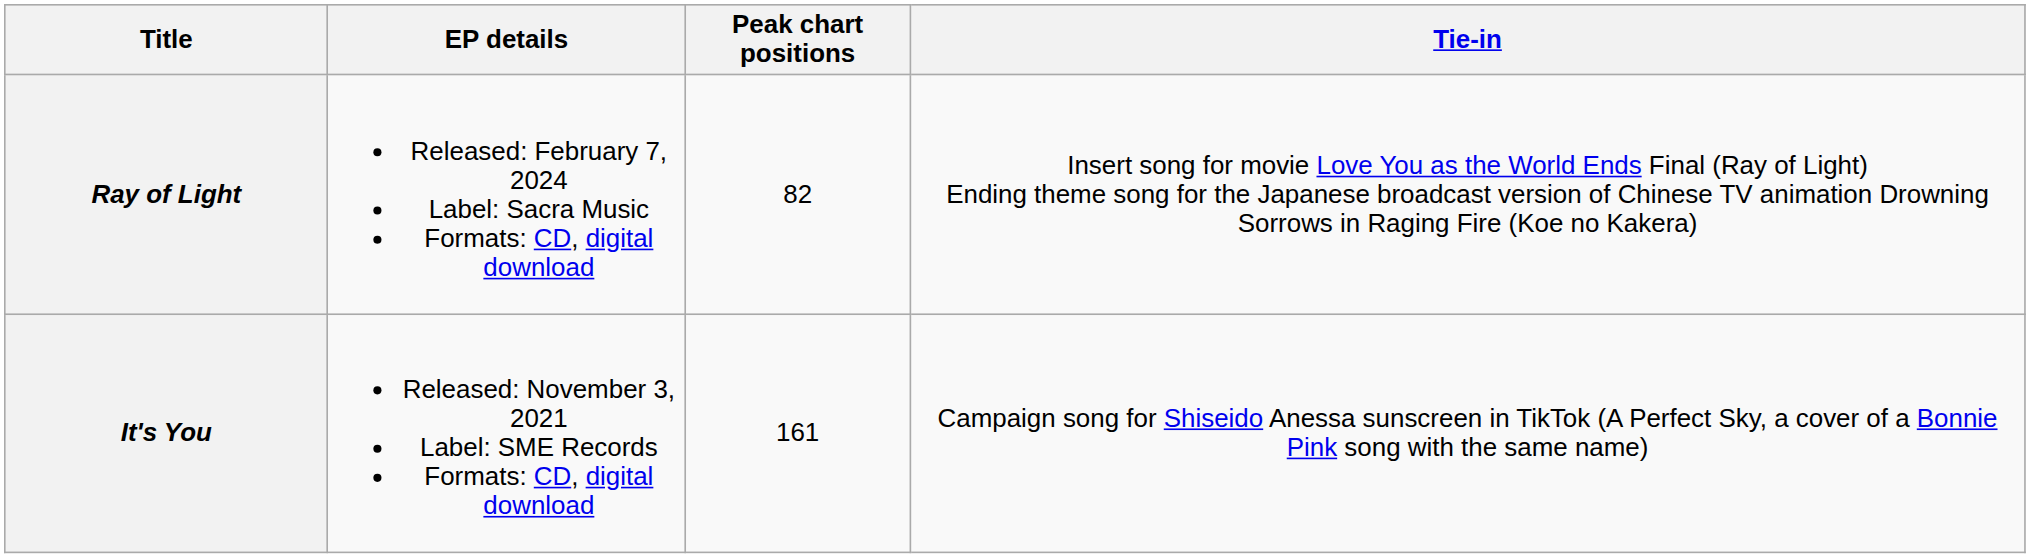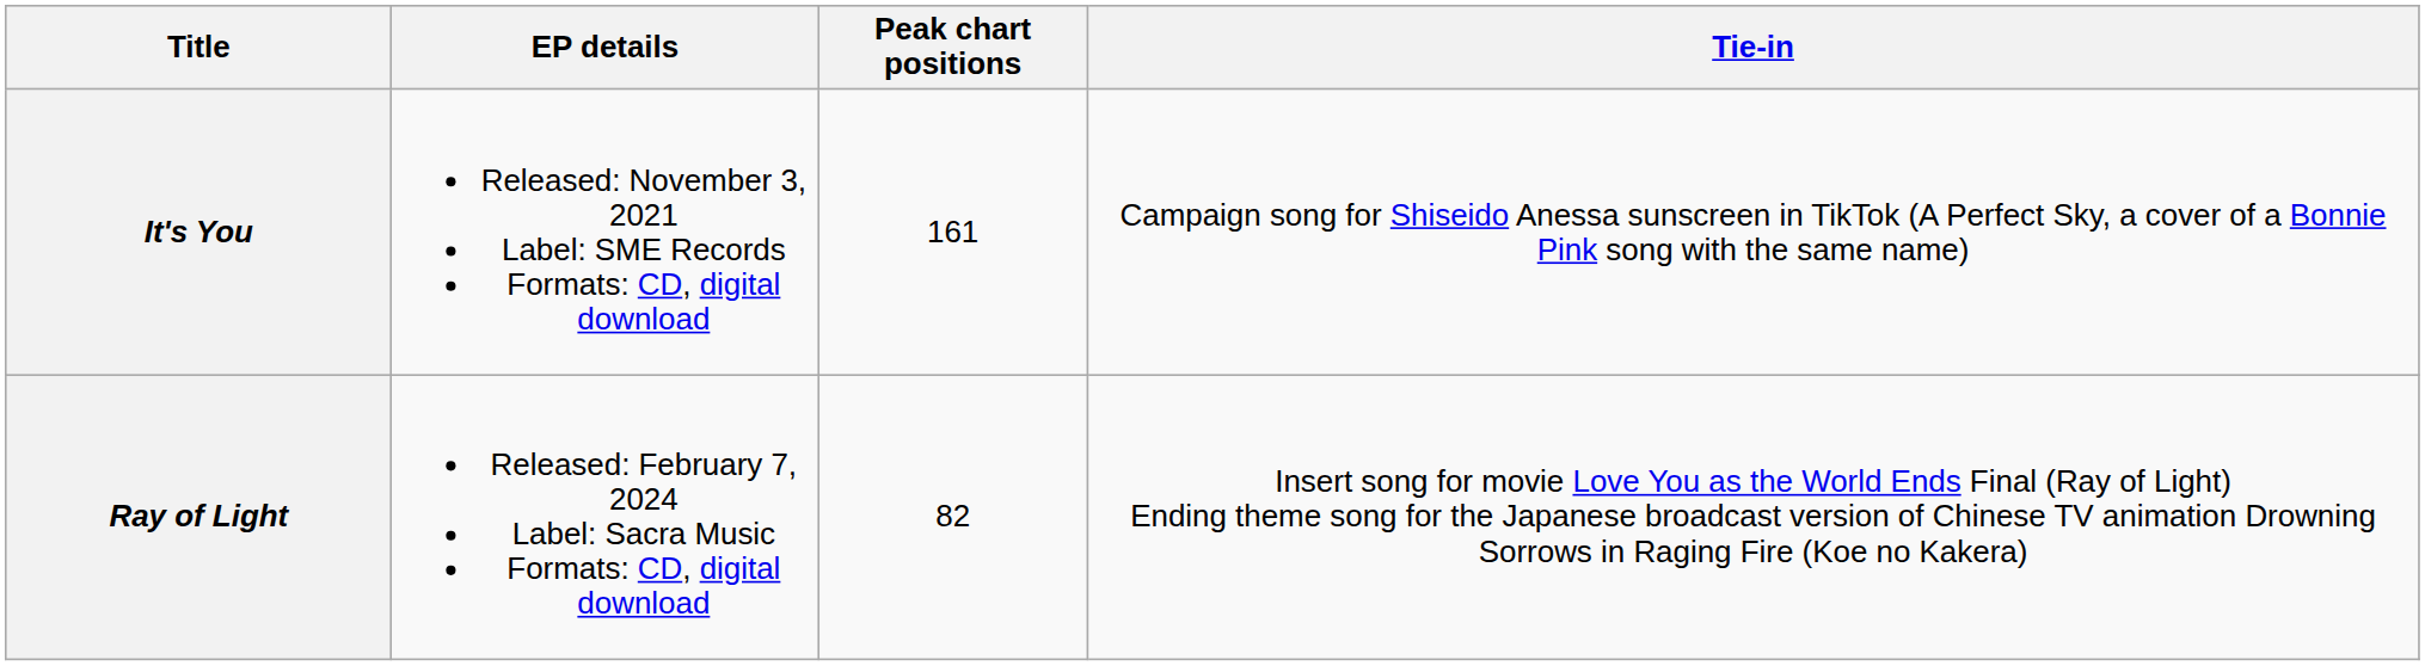rows swapped: It's You <-> Ray of Light
